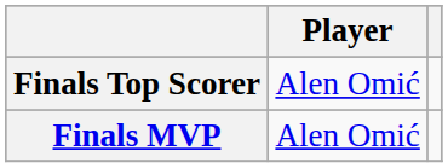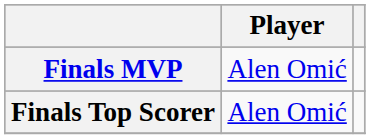rows swapped: Finals MVP <-> Finals Top Scorer
